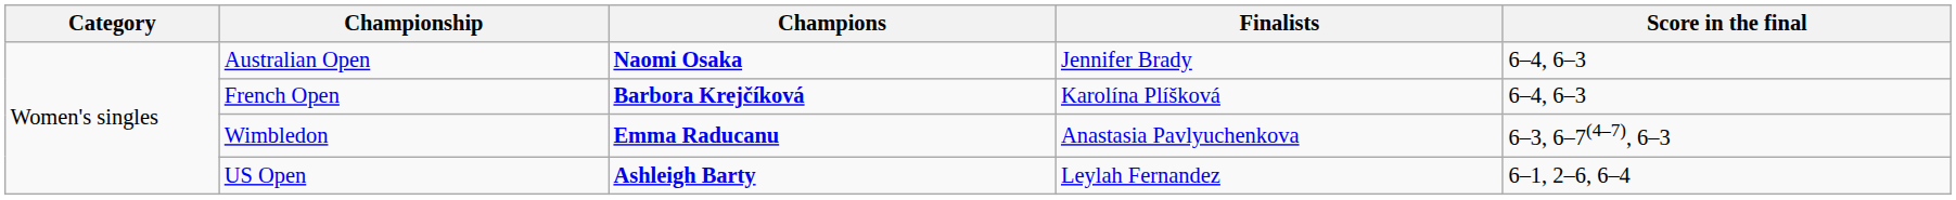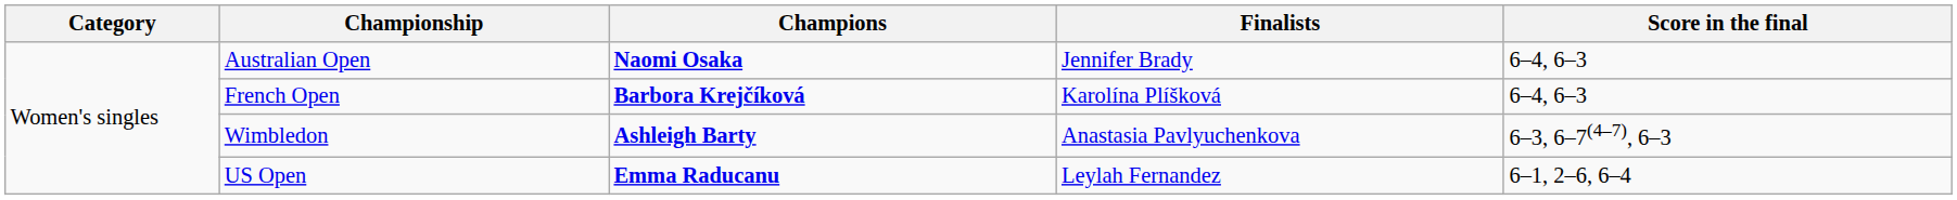Wimbledon | Champions: Emma Raducanu -> Ashleigh Barty
US Open | Champions: Ashleigh Barty -> Emma Raducanu
